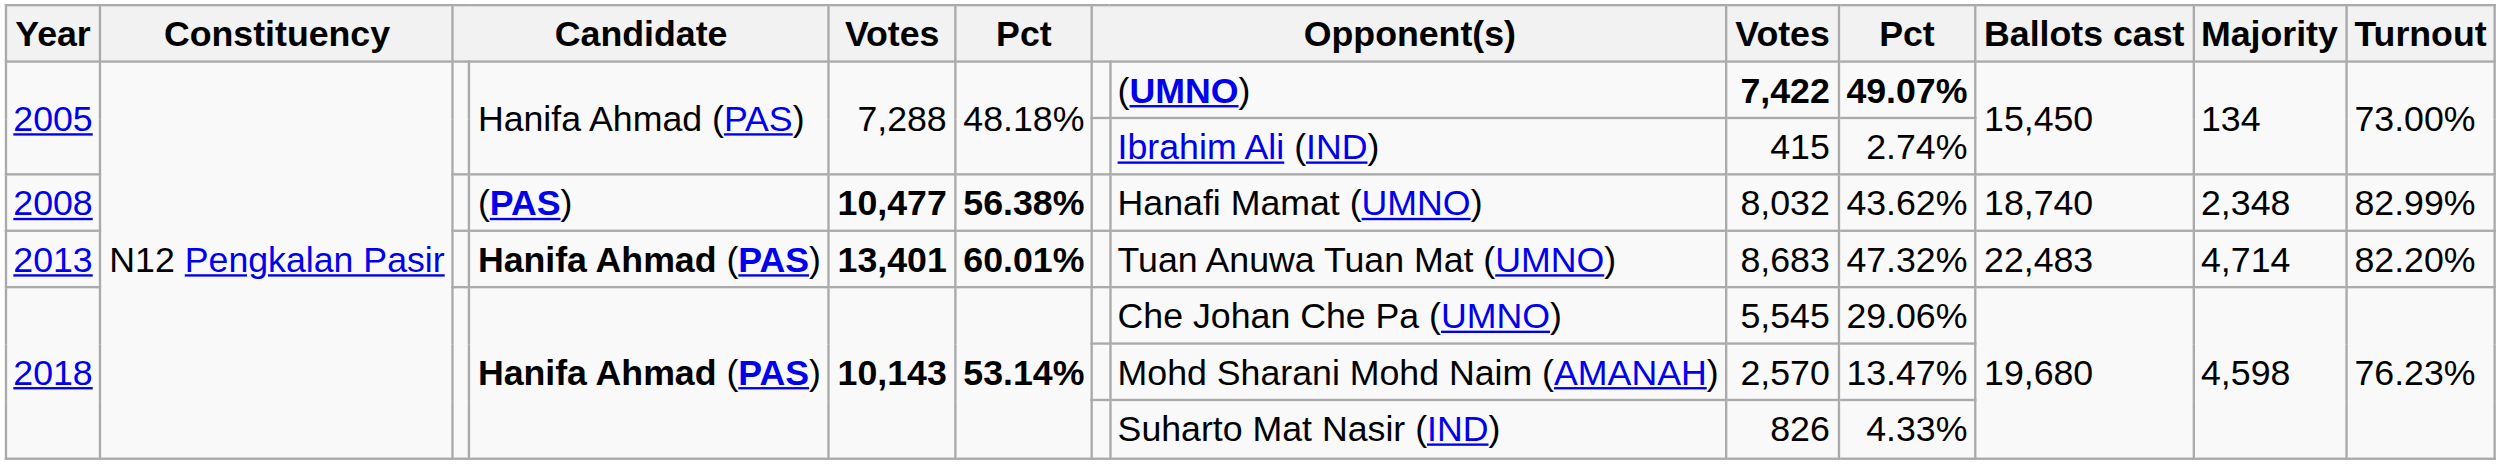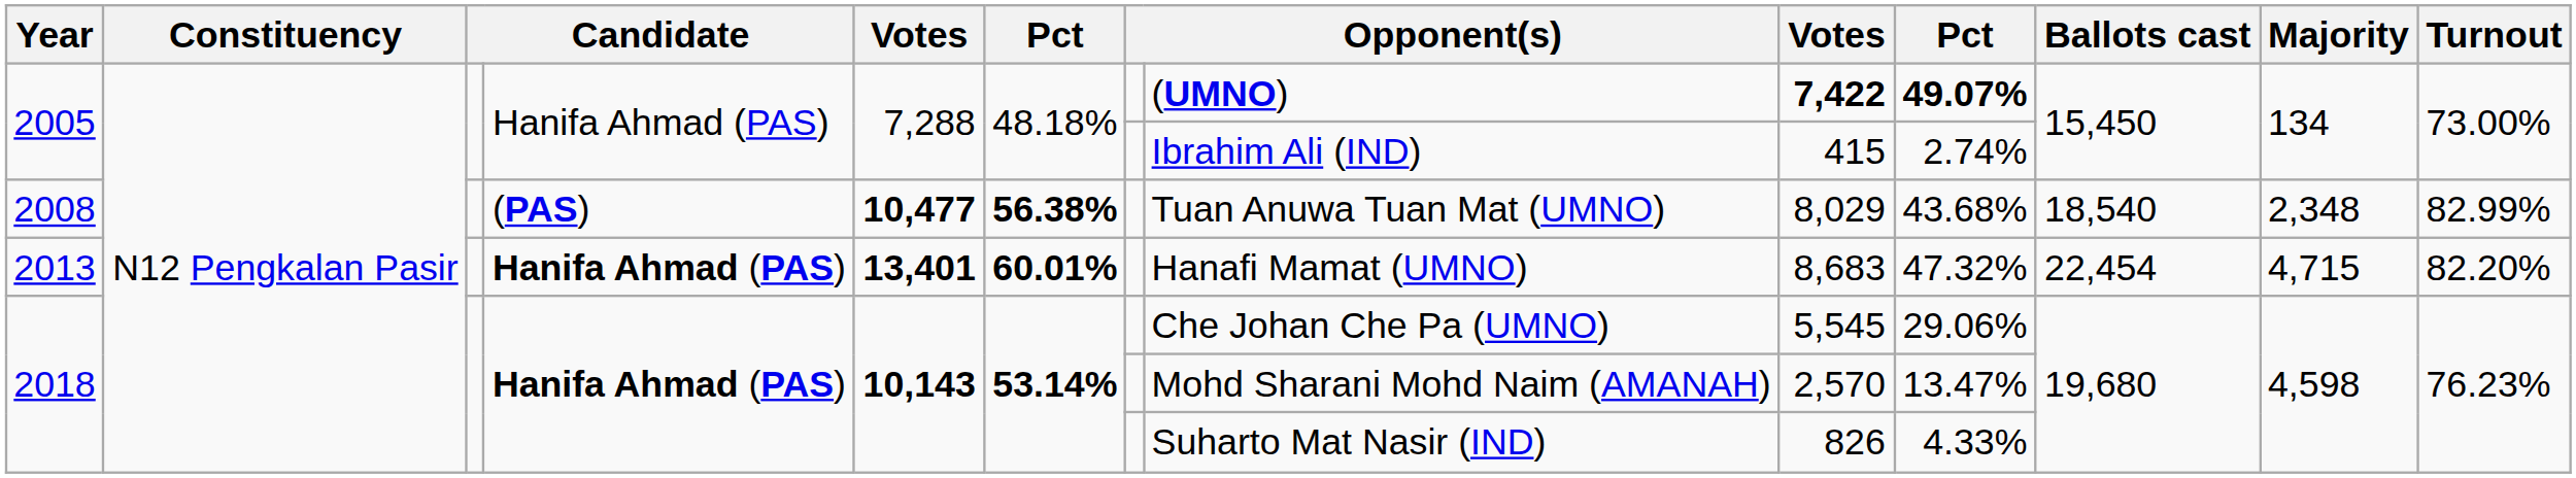2008 | column 8: Hanafi Mamat (UMNO) -> Tuan Anuwa Tuan Mat (UMNO)
2008 | column 9: 8,032 -> 8,029
2008 | column 10: 43.62% -> 43.68%
2008 | Ballots cast: 18,740 -> 18,540
2013 | column 8: Tuan Anuwa Tuan Mat (UMNO) -> Hanafi Mamat (UMNO)
2013 | Ballots cast: 22,483 -> 22,454
2013 | Majority: 4,714 -> 4,715
